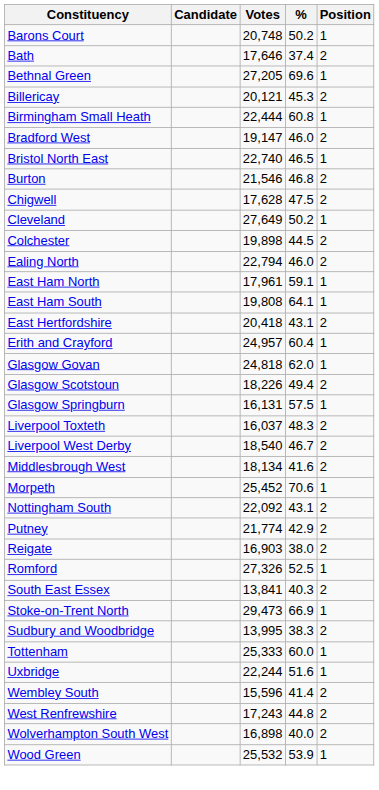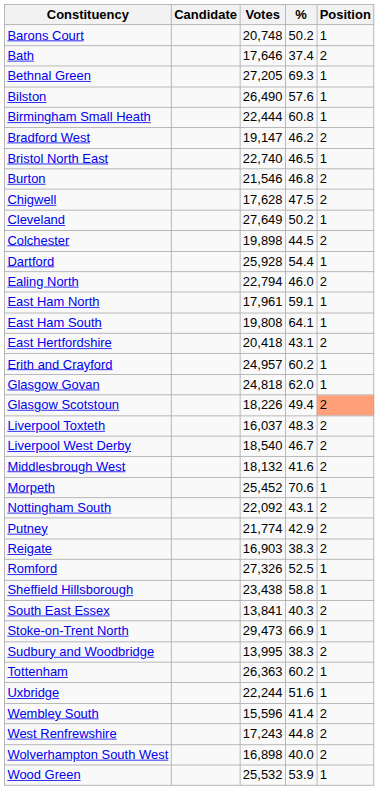Bethnal Green | %: 69.6 -> 69.3
- row: Billericay | 20,121 | 45.3 | 2
+ row: Bilston | 26,490 | 57.6 | 1
Bradford West | %: 46.0 -> 46.2
+ row: Dartford | 25,928 | 54.4 | 1
Erith and Crayford | %: 60.4 -> 60.2
Glasgow Scotstoun | Position: no background -> lightsalmon background
- row: Glasgow Springburn | 16,131 | 57.5 | 1
Middlesbrough West | Votes: 18,134 -> 18,132
Reigate | %: 38.0 -> 38.3
+ row: Sheffield Hillsborough | 23,438 | 58.8 | 1
Tottenham | Votes: 25,333 -> 26,363
Tottenham | %: 60.0 -> 60.2
